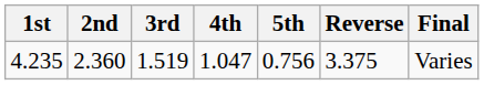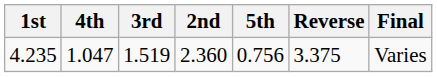columns swapped: 2nd <-> 4th
